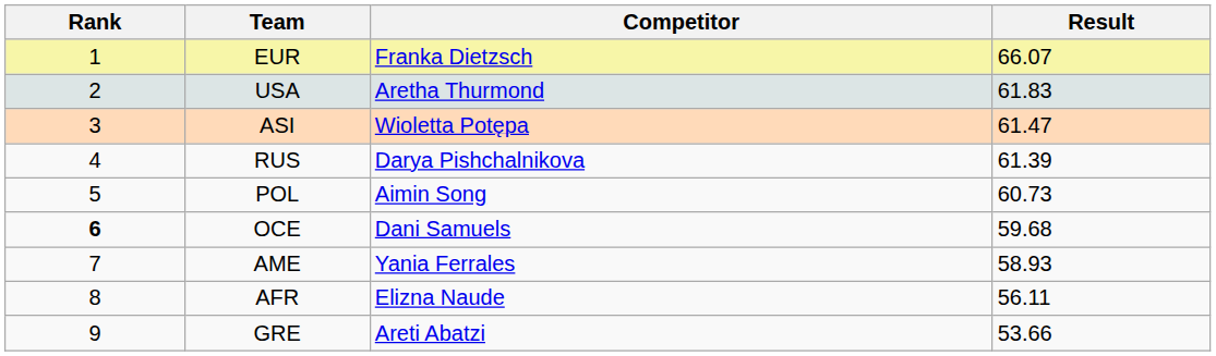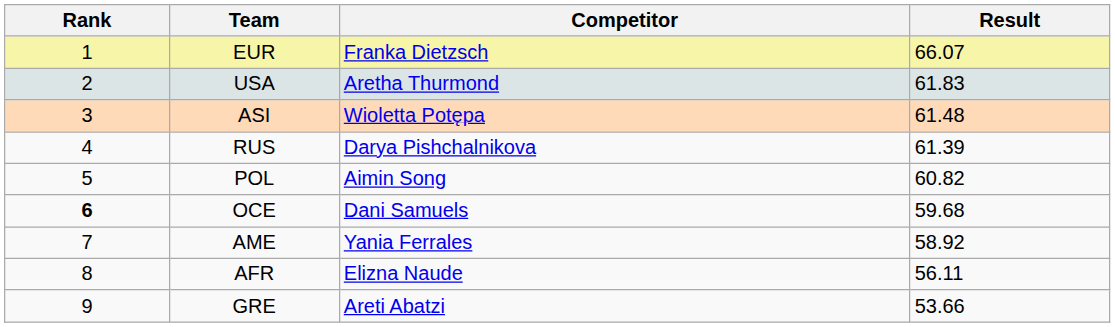ASI | Result: 61.47 -> 61.48
POL | Result: 60.73 -> 60.82
AME | Result: 58.93 -> 58.92
